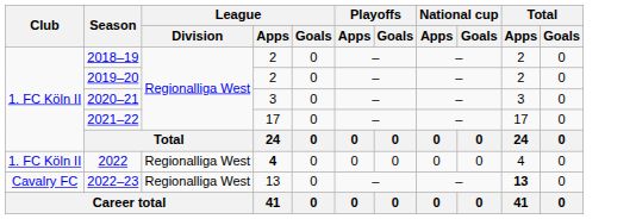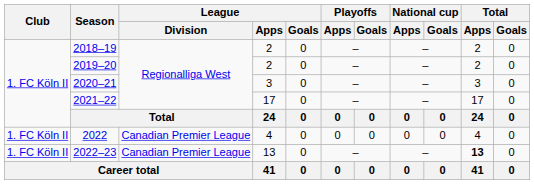2022 | League / Division: Regionalliga West -> Canadian Premier League
2022 | League / Apps: bold -> normal
2022–23 | Club: Cavalry FC -> 1. FC Köln II
2022–23 | League / Division: Regionalliga West -> Canadian Premier League
